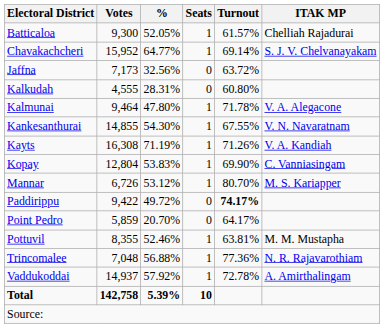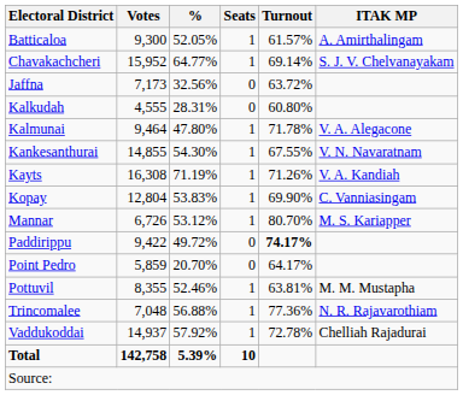Batticaloa | ITAK MP: Chelliah Rajadurai -> A. Amirthalingam
Vaddukoddai | ITAK MP: A. Amirthalingam -> Chelliah Rajadurai
